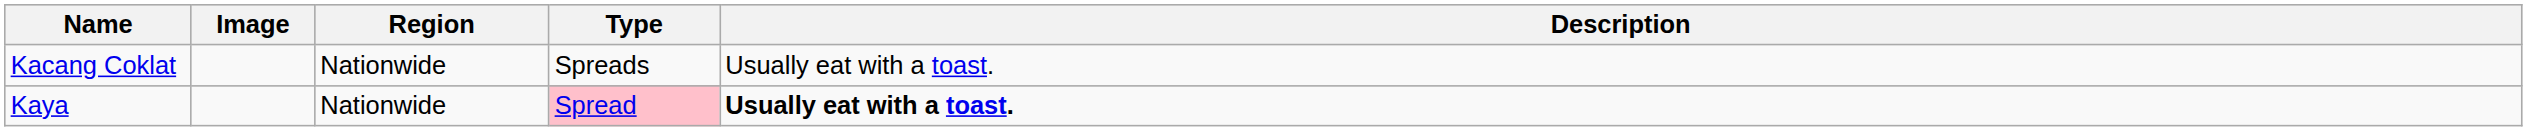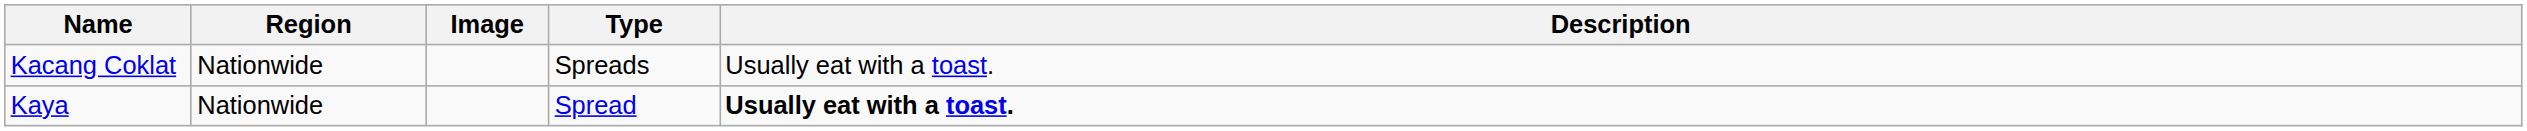columns swapped: Image <-> Region
Kaya | Type: pink background -> no background
